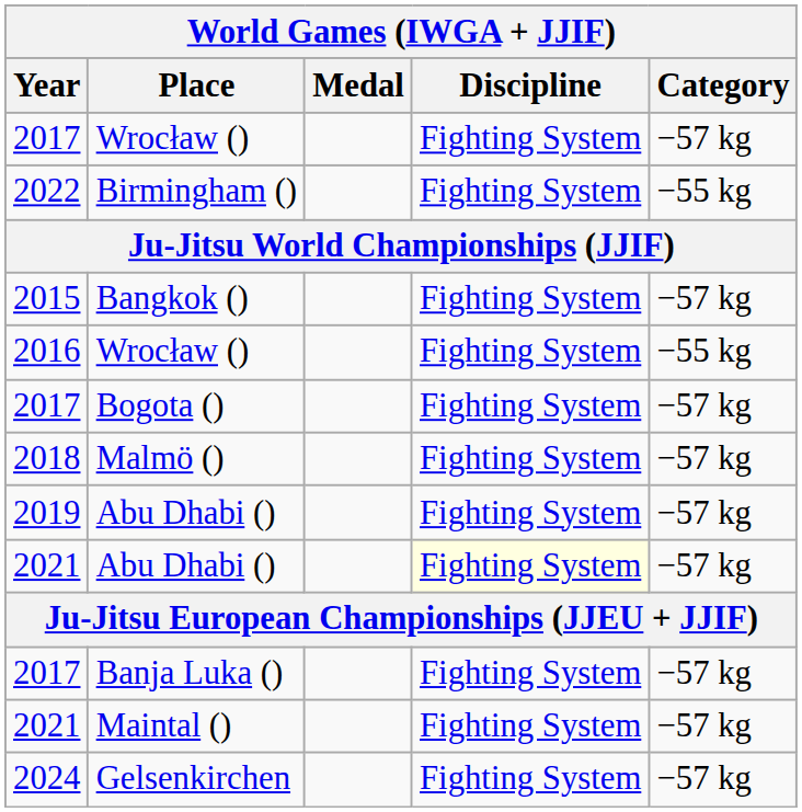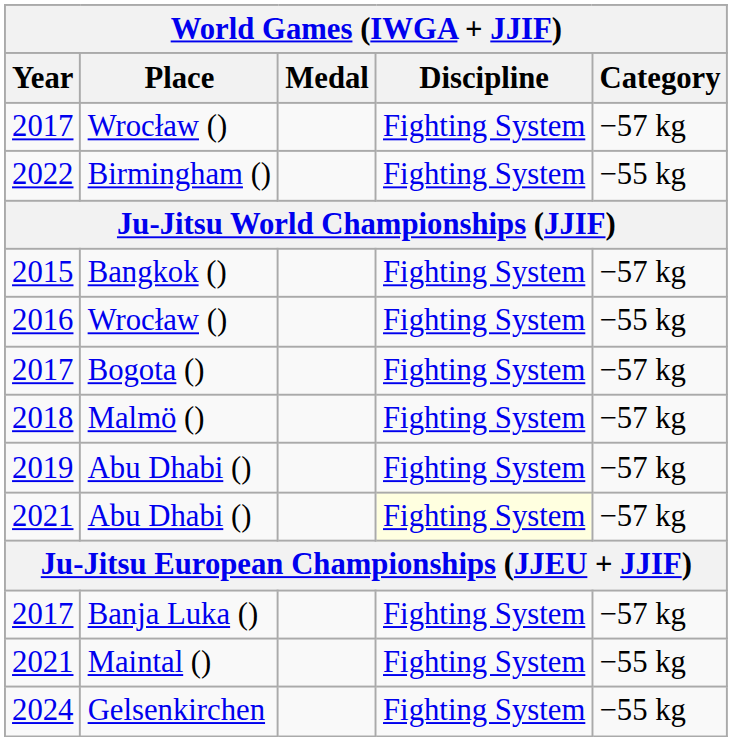Maintal () | Category: −57 kg -> −55 kg
Gelsenkirchen | Category: −57 kg -> −55 kg
